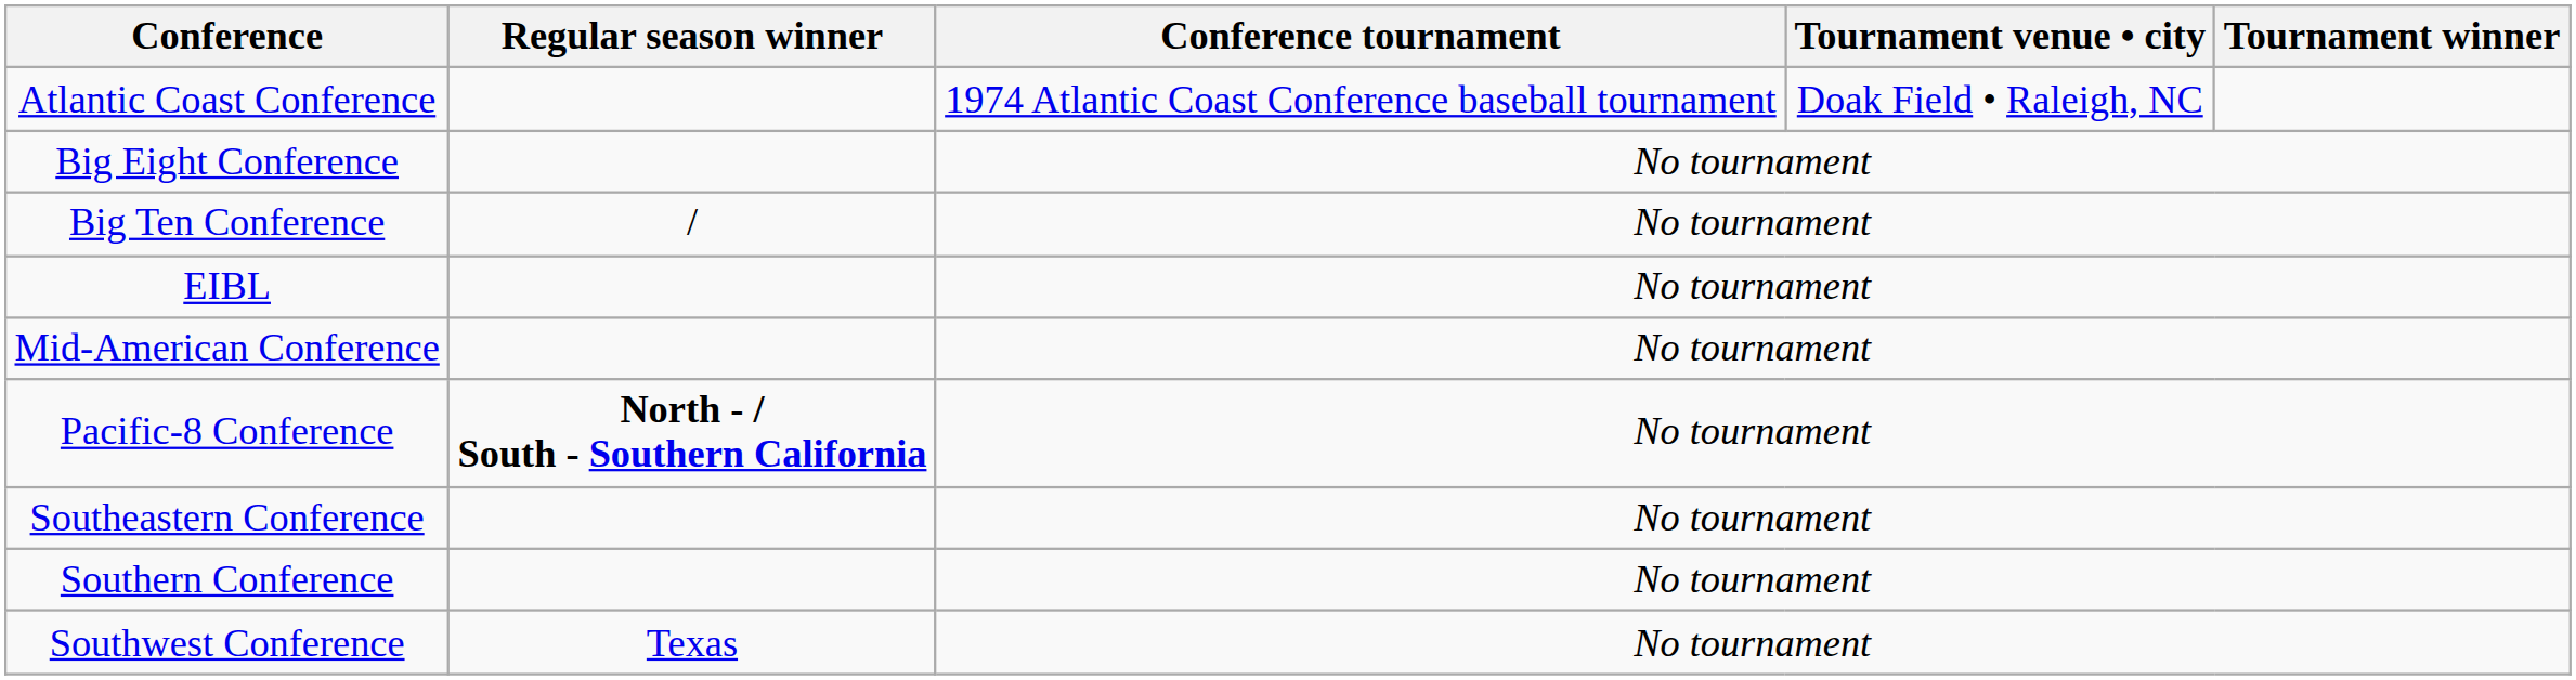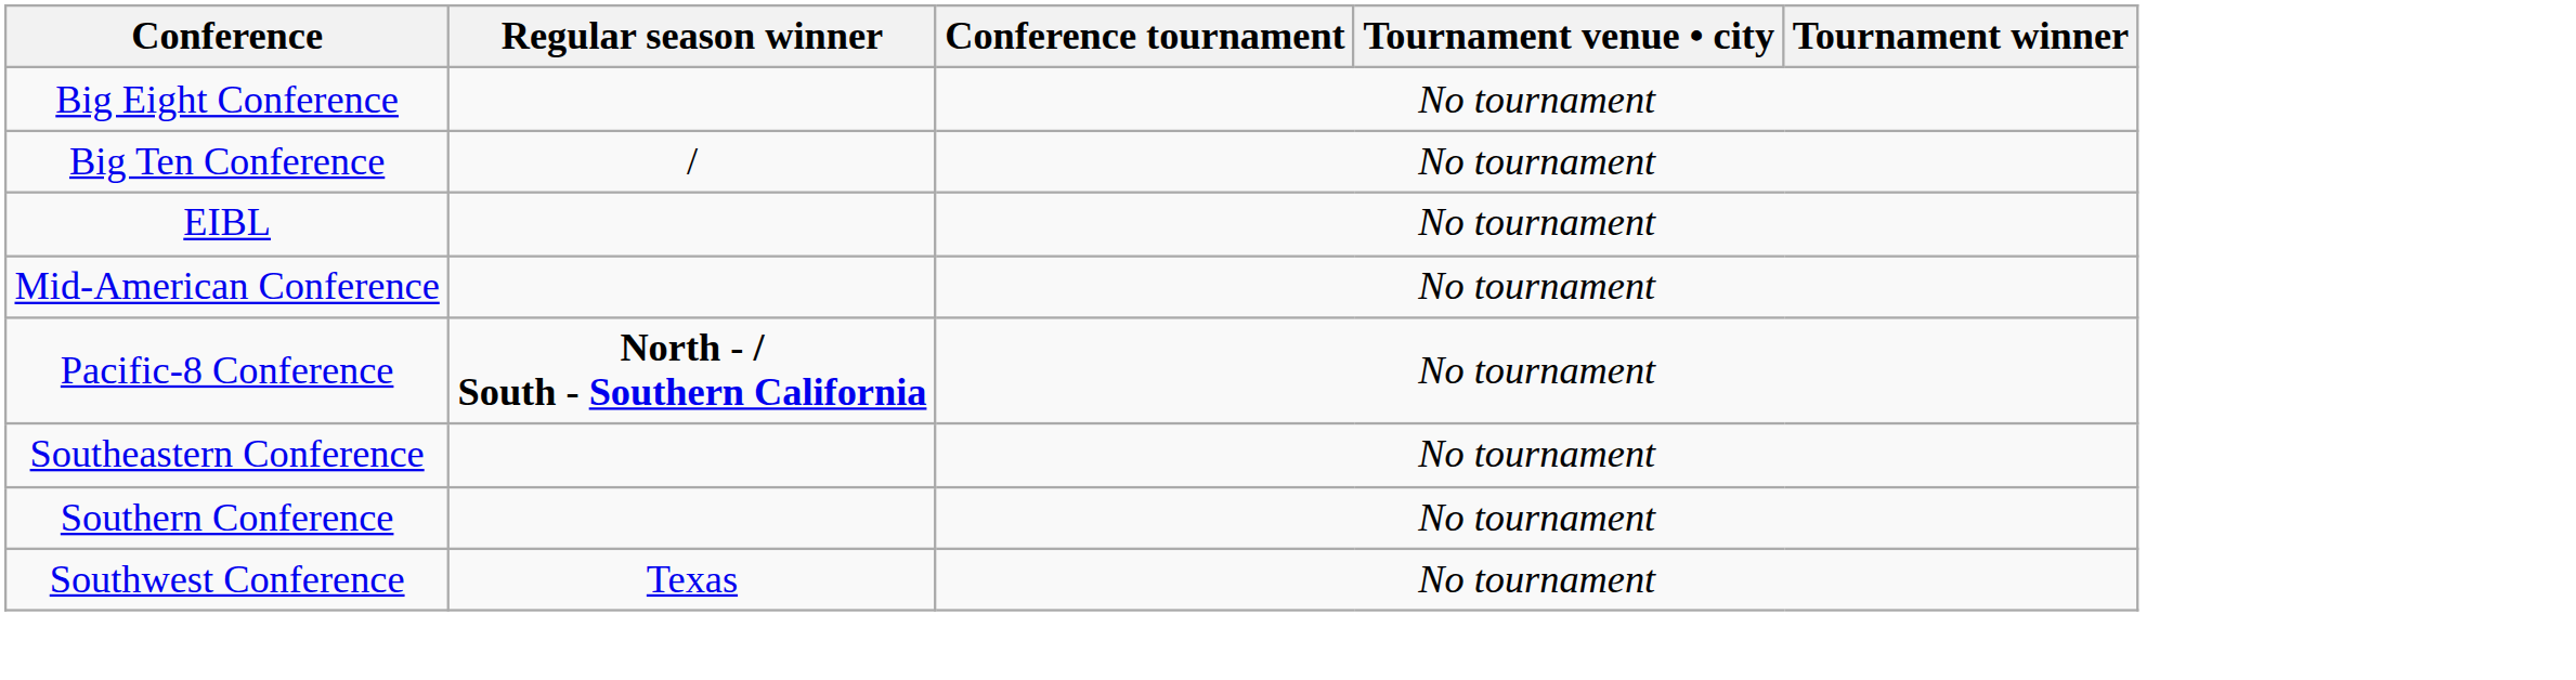- row: Atlantic Coast Conference | 1974 Atlantic Coast Conference baseball tournament | Doak Field • Raleigh, NC
